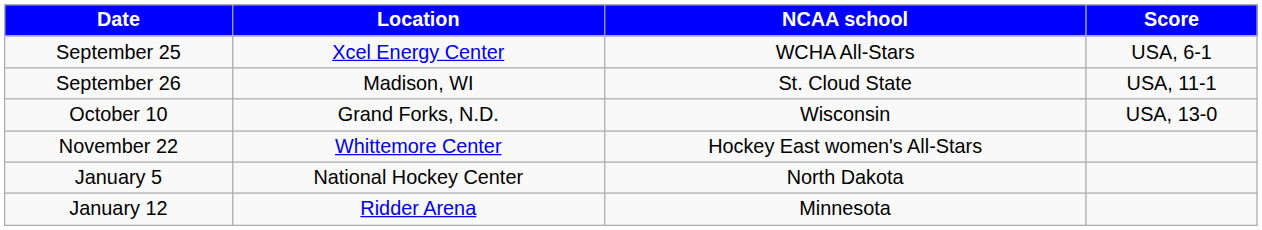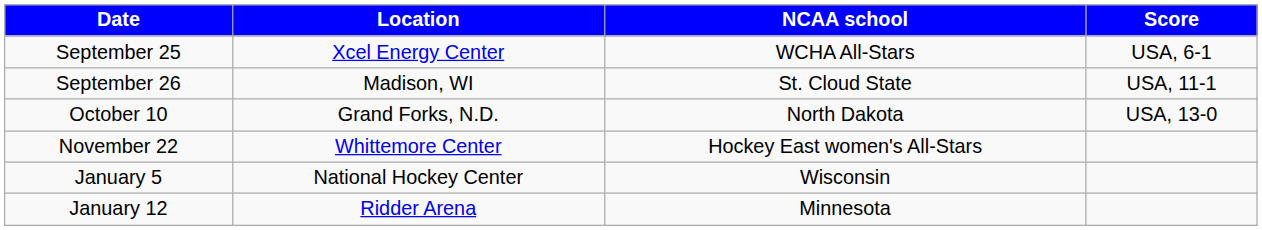October 10 | NCAA school: Wisconsin -> North Dakota
January 5 | NCAA school: North Dakota -> Wisconsin
